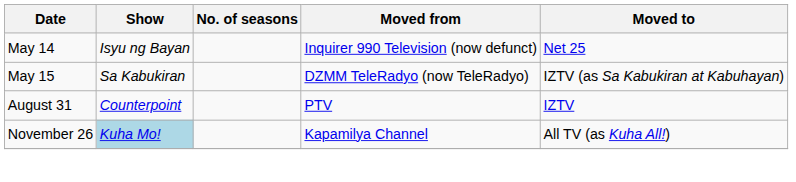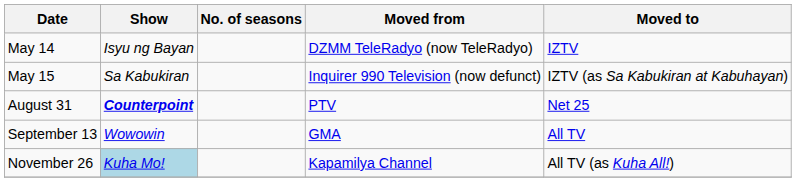May 14 | Moved from: Inquirer 990 Television (now defunct) -> DZMM TeleRadyo (now TeleRadyo)
May 14 | Moved to: Net 25 -> IZTV
May 15 | Moved from: DZMM TeleRadyo (now TeleRadyo) -> Inquirer 990 Television (now defunct)
August 31 | Show: normal -> bold
August 31 | Moved to: IZTV -> Net 25
+ row: September 13 | Wowowin | GMA | All TV
